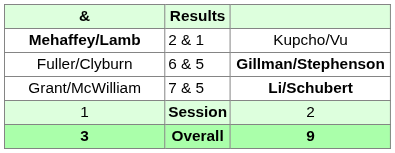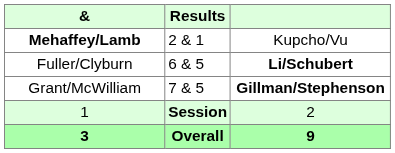Fuller/Clyburn | column 3: Gillman/Stephenson -> Li/Schubert
Grant/McWilliam | column 3: Li/Schubert -> Gillman/Stephenson
